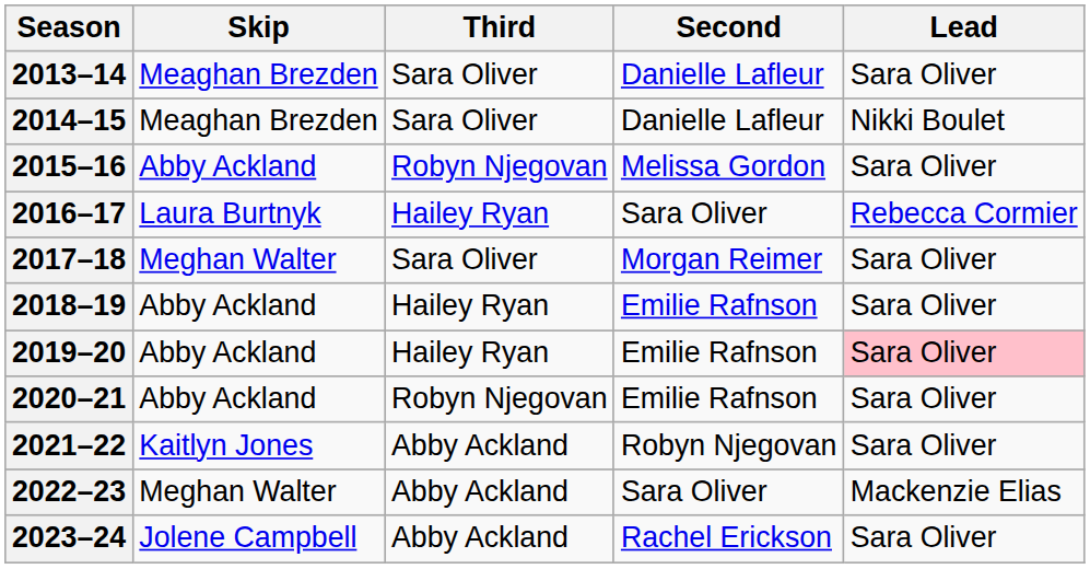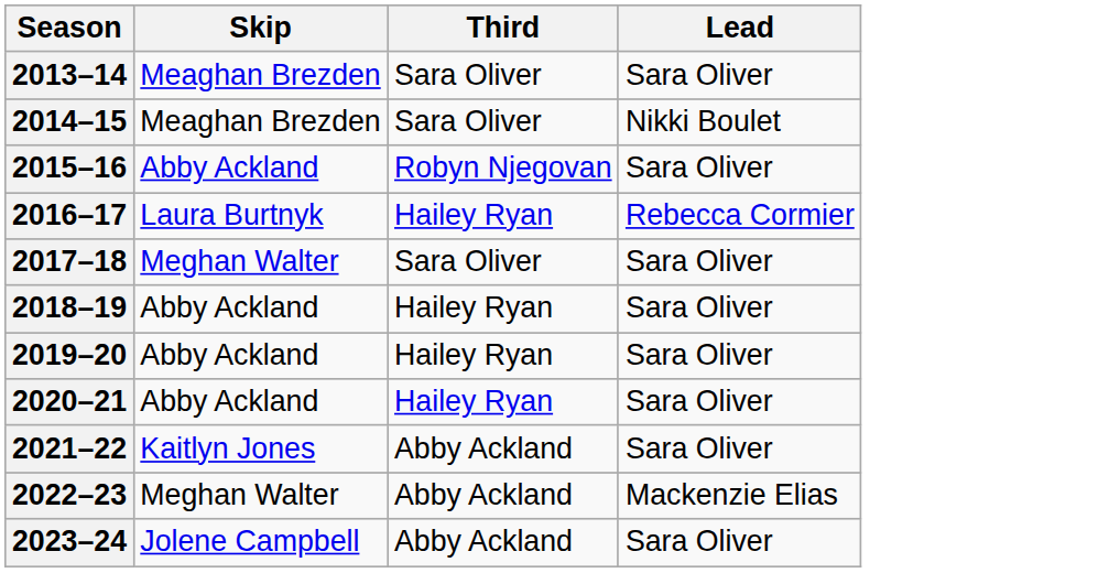- column: Second | Danielle Lafleur | Danielle Lafleur | Melissa Gordon | Sara Oliver | Morgan Reimer | Emilie Rafnson | Emilie Rafnson | Emilie Rafnson | Robyn Njegovan | Sara Oliver | Rachel Erickson
2019–20 | Lead: pink background -> no background
2020–21 | Third: Robyn Njegovan -> Hailey Ryan
